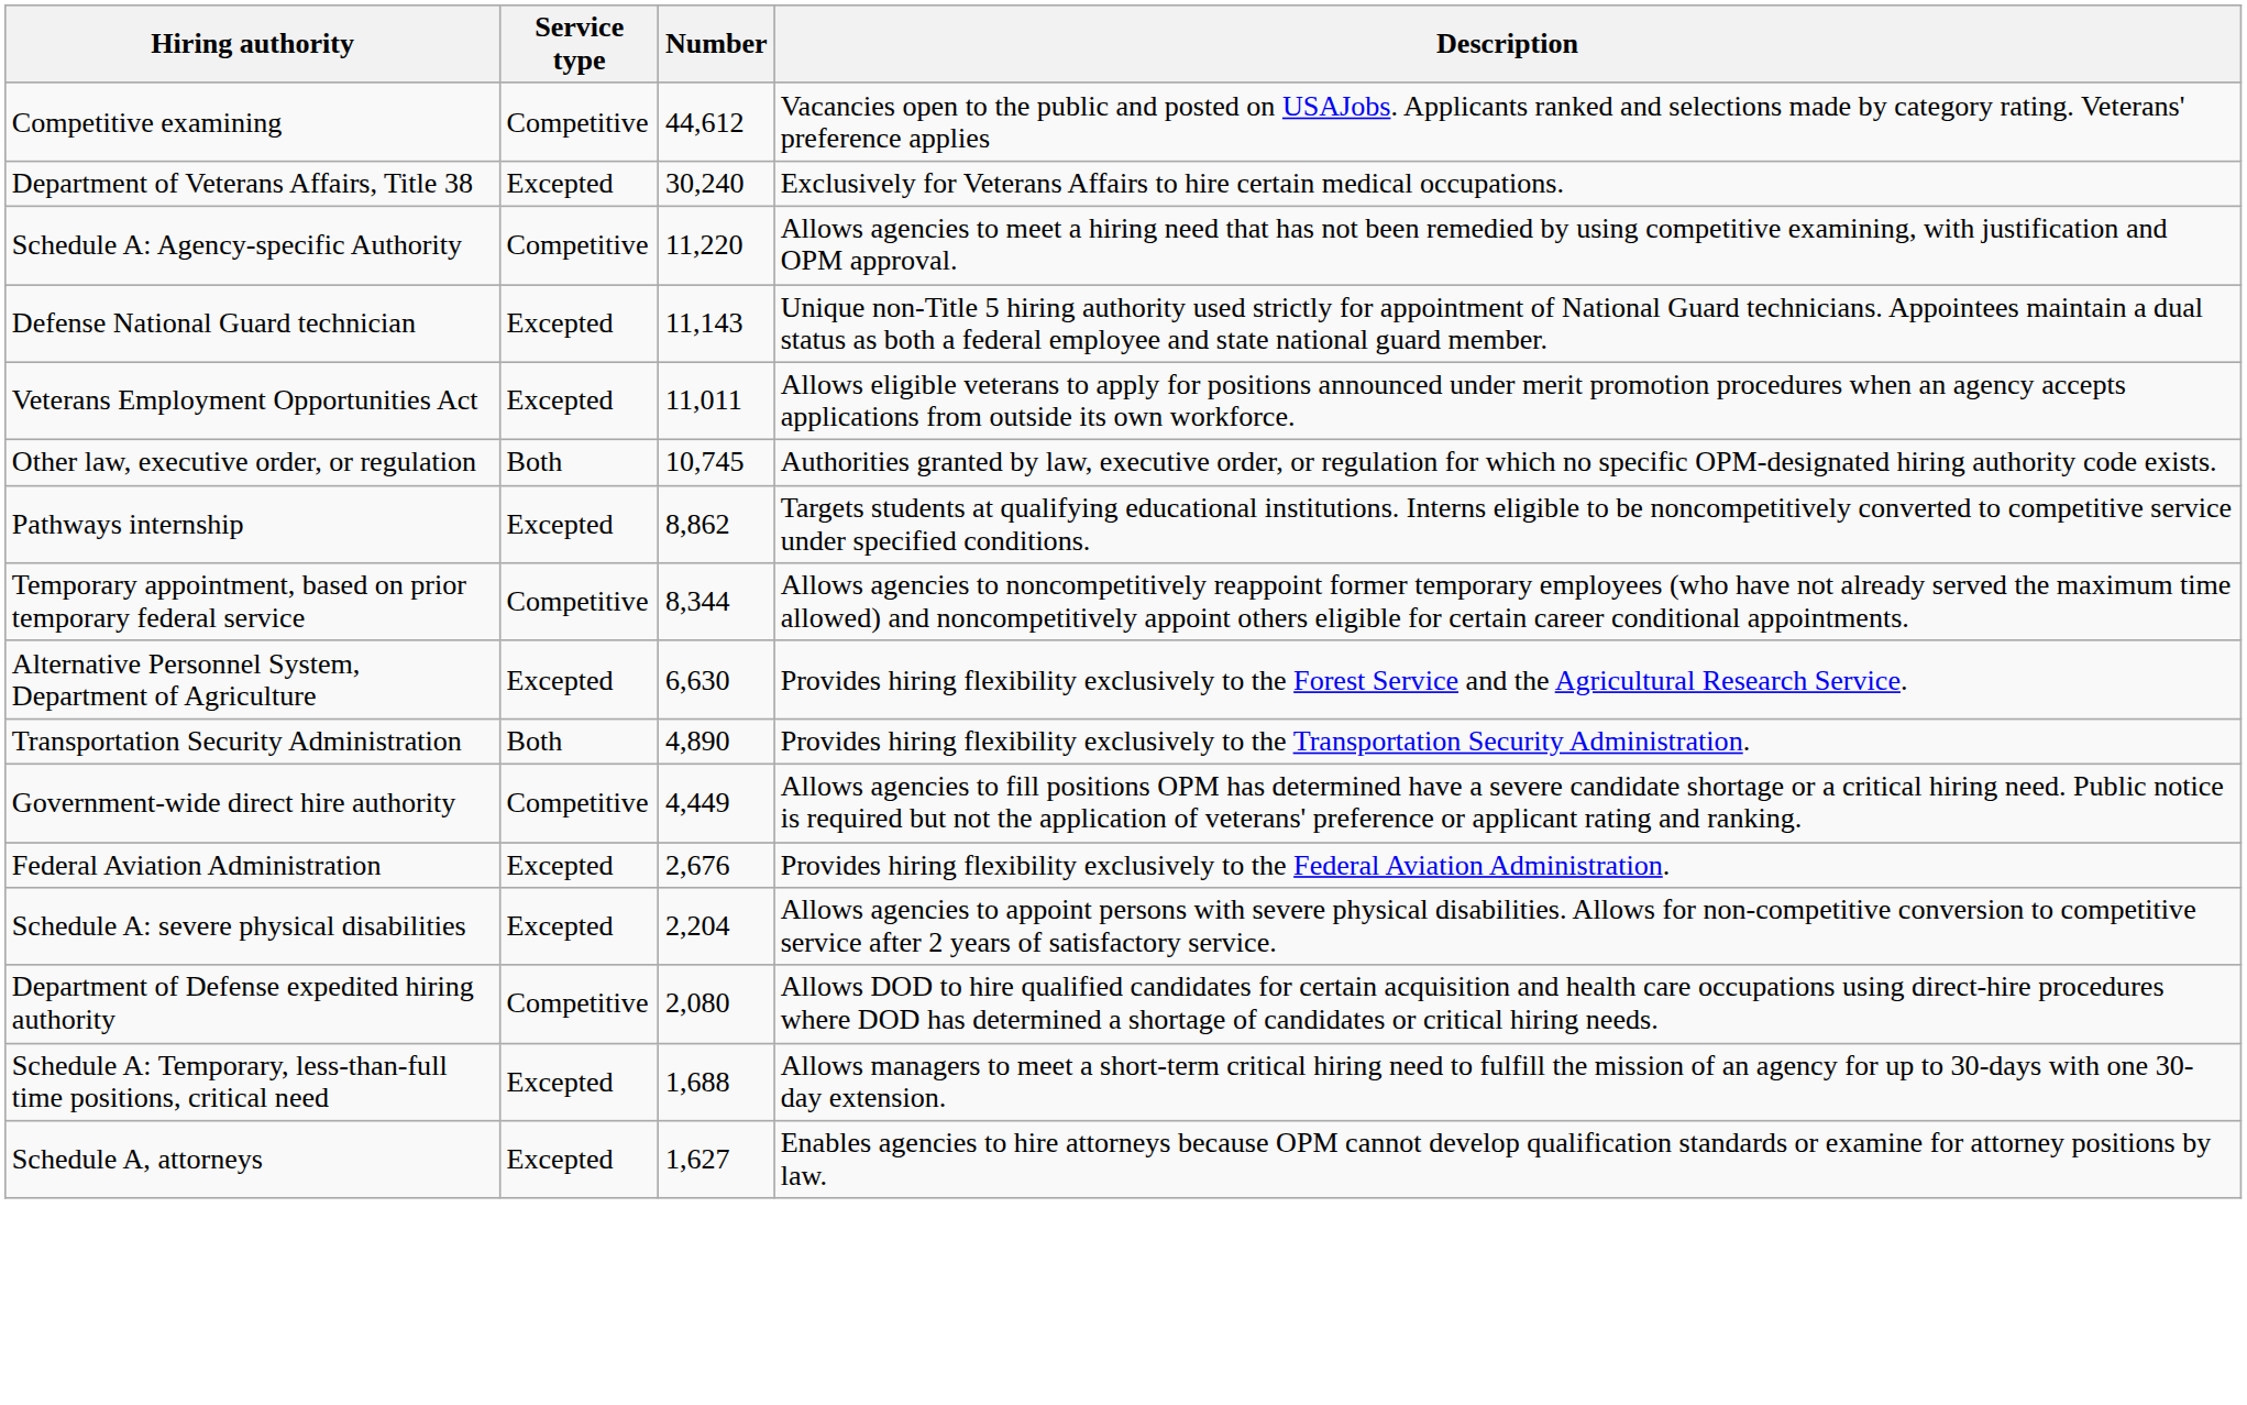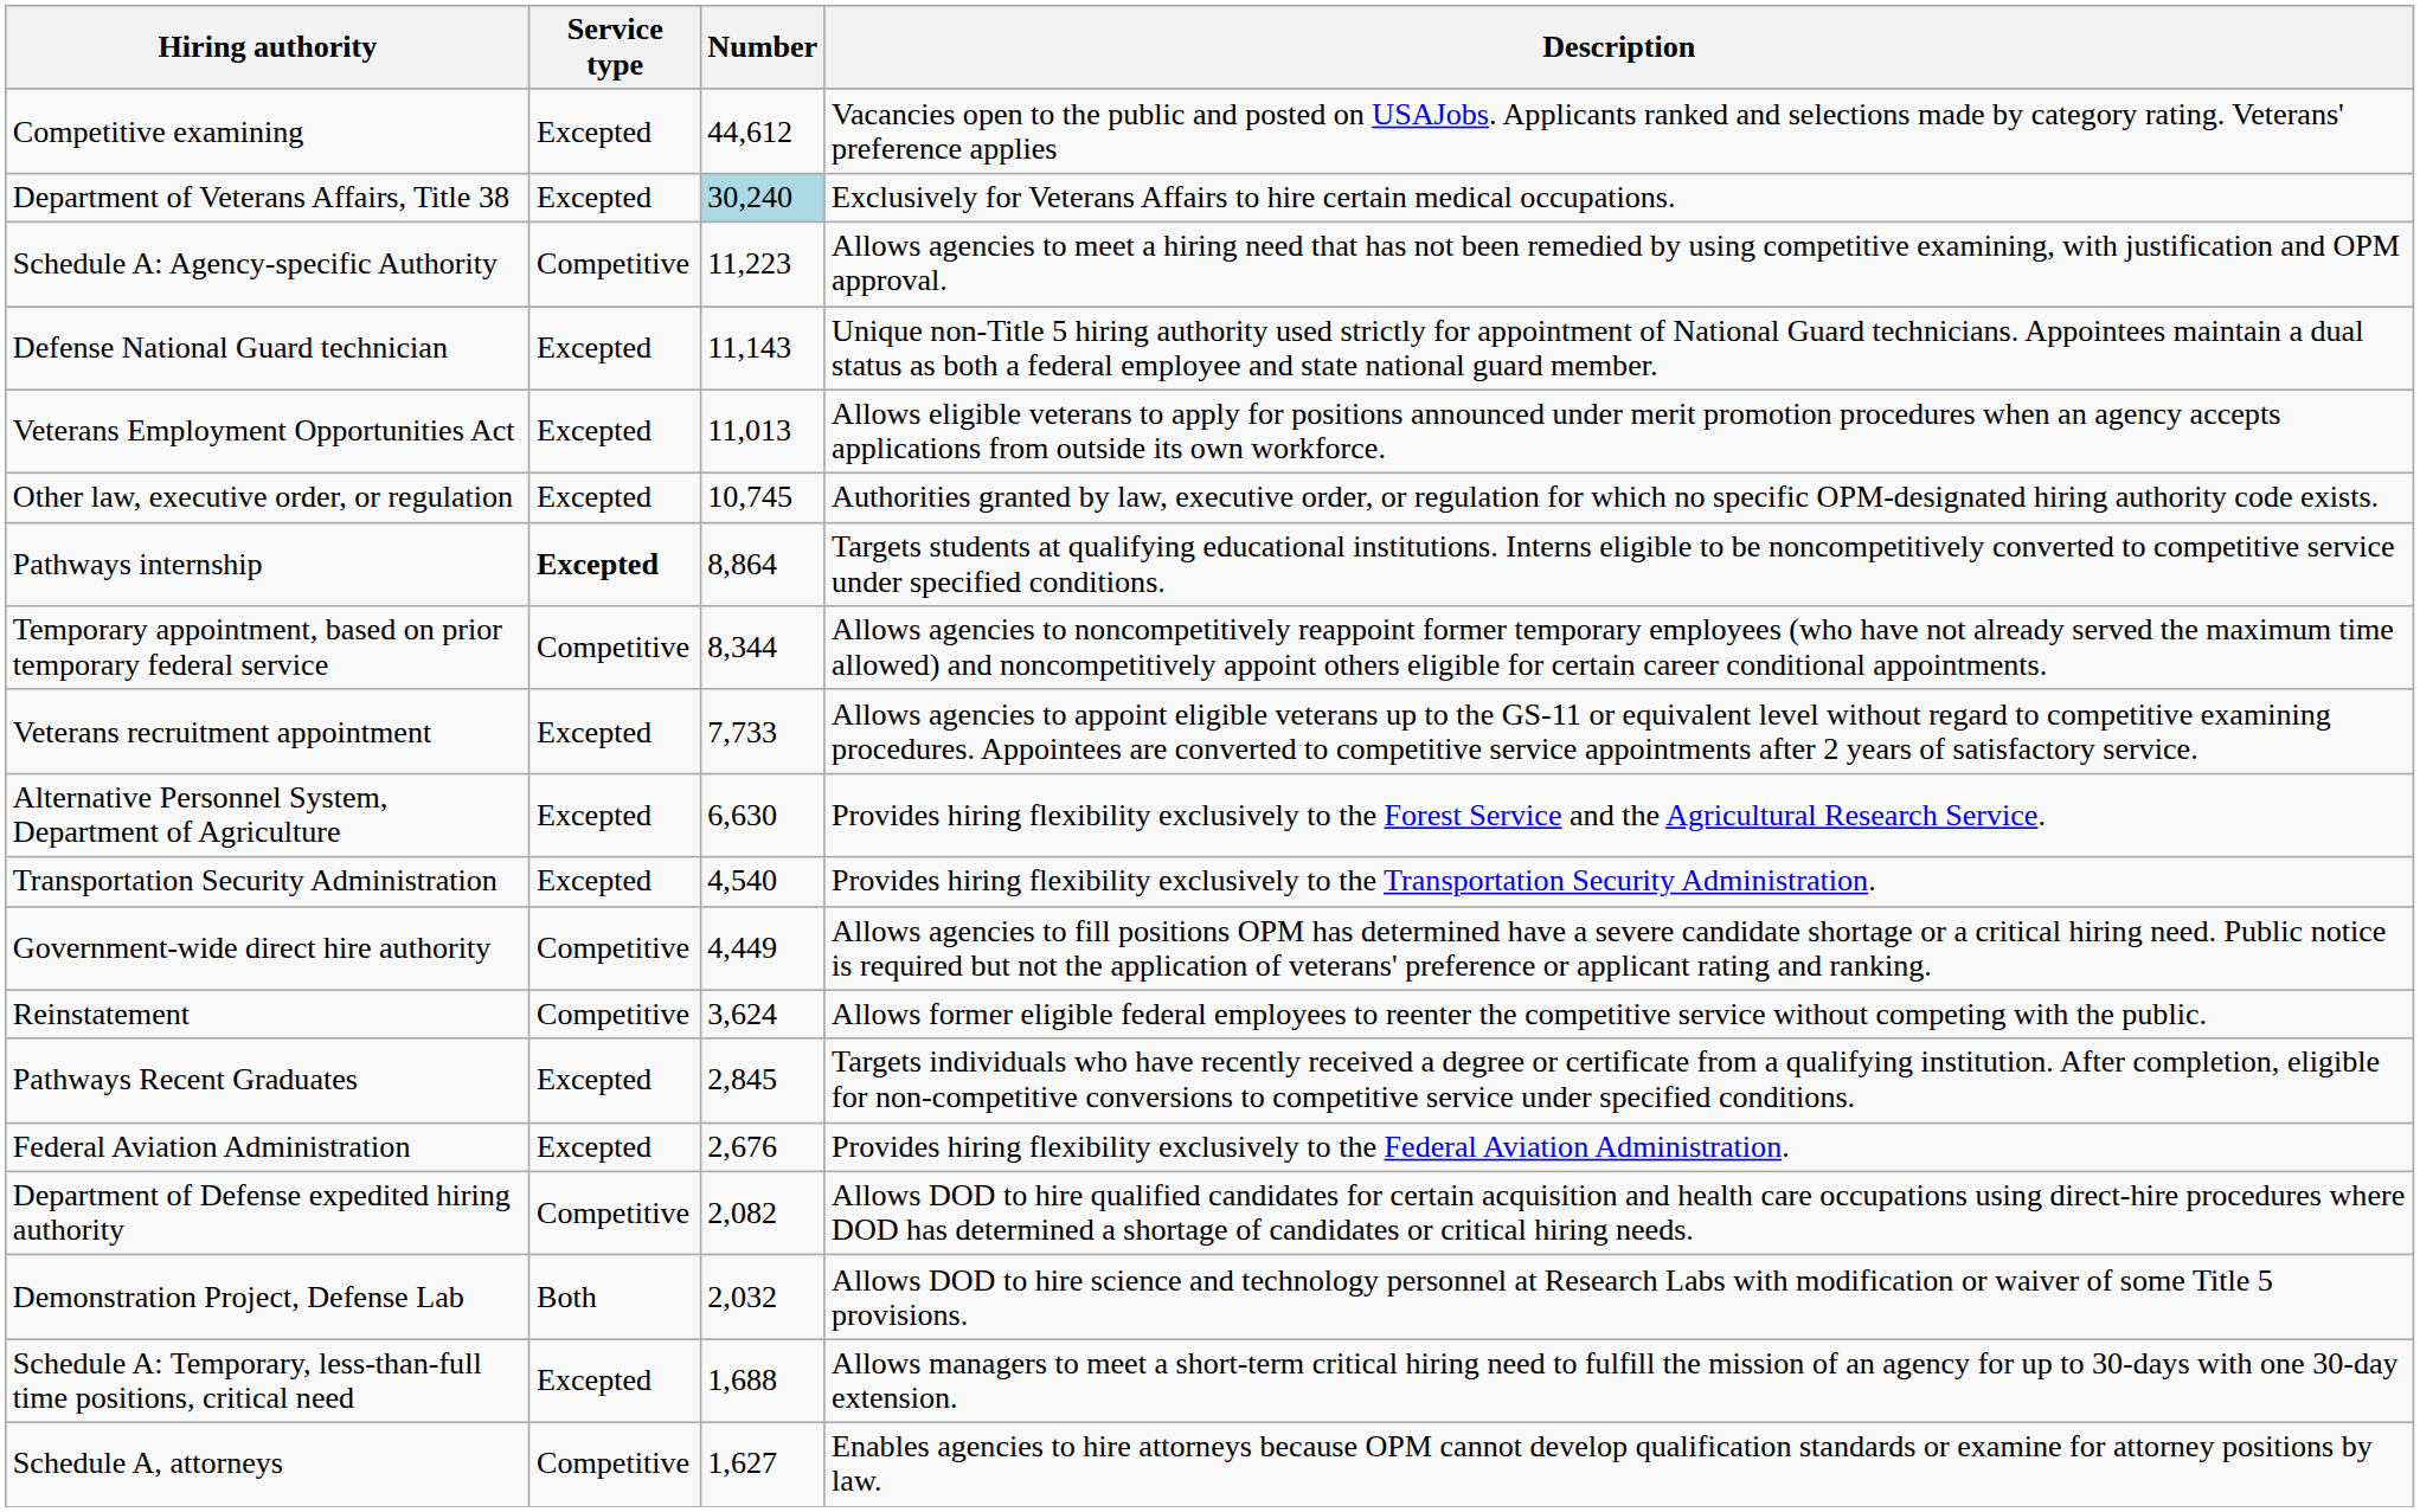Competitive examining | Service type: Competitive -> Excepted
Department of Veterans Affairs, Title 38 | Number: no background -> lightblue background
Schedule A: Agency-specific Authority | Number: 11,220 -> 11,223
Veterans Employment Opportunities Act | Number: 11,011 -> 11,013
Other law, executive order, or regulation | Service type: Both -> Excepted
Pathways internship | Service type: normal -> bold
Pathways internship | Number: 8,862 -> 8,864
+ row: Veterans recruitment appointment | Excepted | 7,733 | Allows agencies to appoint eligible veterans up to the GS-11 or equivalent level without regard to competitive examining procedures. Appointees are converted to competitive service appointments after 2 years of satisfactory service.
Transportation Security Administration | Service type: Both -> Excepted
Transportation Security Administration | Number: 4,890 -> 4,540
+ row: Reinstatement | Competitive | 3,624 | Allows former eligible federal employees to reenter the competitive service without competing with the public.
+ row: Pathways Recent Graduates | Excepted | 2,845 | Targets individuals who have recently received a degree or certificate from a qualifying institution. After completion, eligible for non-competitive conversions to competitive service under specified conditions.
- row: Schedule A: severe physical disabilities | Excepted | 2,204 | Allows agencies to appoint persons with severe physical disabilities. Allows for non-competitive conversion to competitive service after 2 years of satisfactory service.
Department of Defense expedited hiring authority | Number: 2,080 -> 2,082
+ row: Demonstration Project, Defense Lab | Both | 2,032 | Allows DOD to hire science and technology personnel at Research Labs with modification or waiver of some Title 5 provisions.
Schedule A, attorneys | Service type: Excepted -> Competitive
